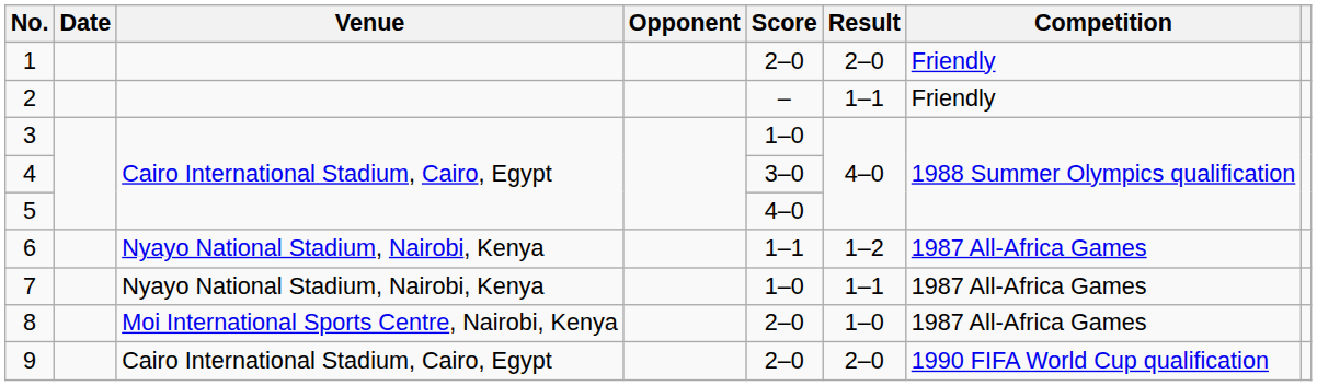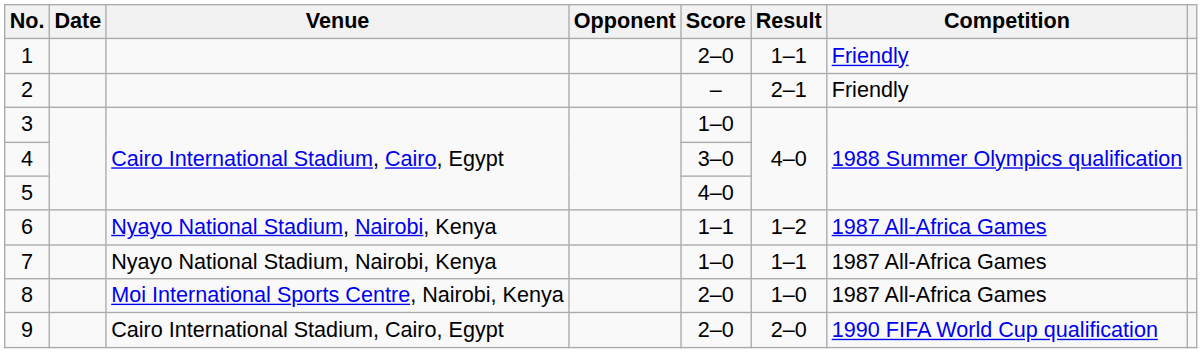1 | Result: 2–0 -> 1–1
2 | Result: 1–1 -> 2–1
